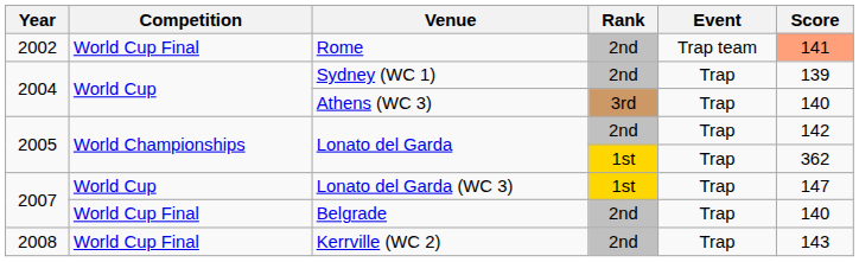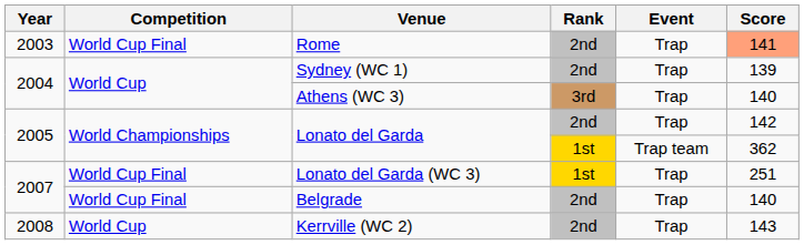Rome | Year: 2002 -> 2003
Rome | Event: Trap team -> Trap
Lonato del Garda / 1st | Event: Trap -> Trap team
Lonato del Garda (WC 3) | Competition: World Cup -> World Cup Final
Lonato del Garda (WC 3) | Score: 147 -> 251
Kerrville (WC 2) | Competition: World Cup Final -> World Cup
